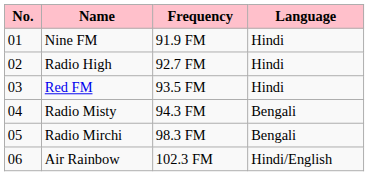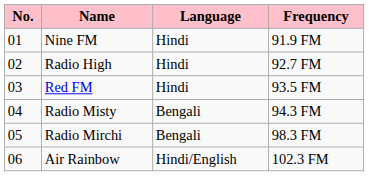columns swapped: Frequency <-> Language
